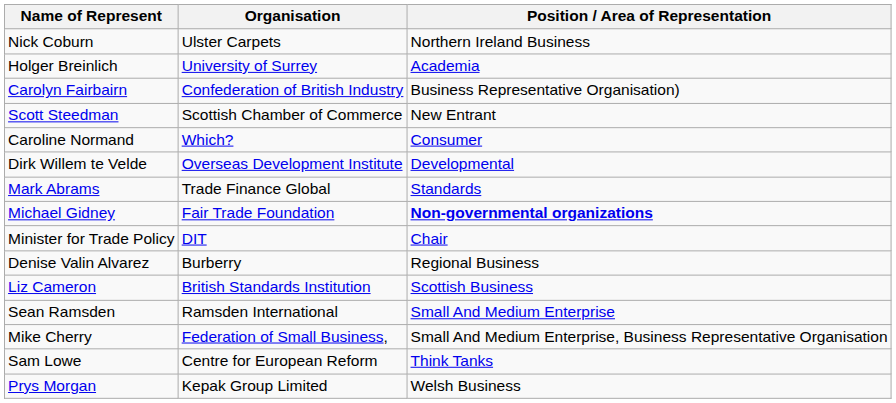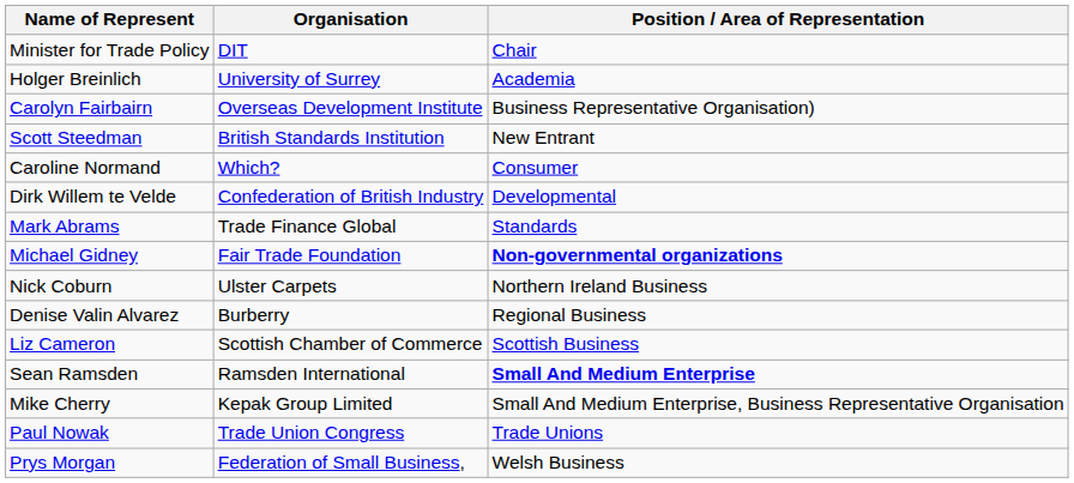rows swapped: Minister for Trade Policy <-> Nick Coburn
Carolyn Fairbairn | Organisation: Confederation of British Industry -> Overseas Development Institute
Scott Steedman | Organisation: Scottish Chamber of Commerce -> British Standards Institution
Dirk Willem te Velde | Organisation: Overseas Development Institute -> Confederation of British Industry
Liz Cameron | Organisation: British Standards Institution -> Scottish Chamber of Commerce
Sean Ramsden | Position / Area of Representation: normal -> bold
Mike Cherry | Organisation: Federation of Small Business, -> Kepak Group Limited
- row: Sam Lowe | Centre for European Reform | Think Tanks
+ row: Paul Nowak | Trade Union Congress | Trade Unions
Prys Morgan | Organisation: Kepak Group Limited -> Federation of Small Business,
